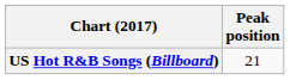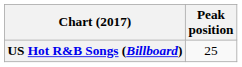US Hot R&B Songs (Billboard) | Peak position: 21 -> 25
